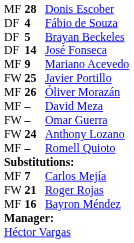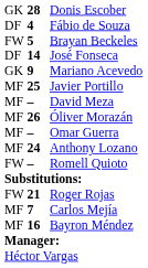Donis Escober | column 1: MF -> GK
Brayan Beckeles | column 1: DF -> FW
Mariano Acevedo | column 1: MF -> GK
Javier Portillo | column 1: FW -> MF
rows swapped: Óliver Morazán <-> David Meza
Omar Guerra | column 1: FW -> MF
Anthony Lozano | column 1: FW -> MF
Romell Quioto | column 1: MF -> FW
rows swapped: Roger Rojas <-> Carlos Mejía
